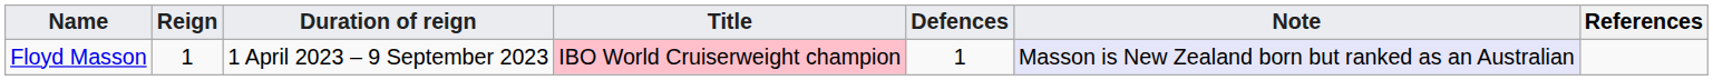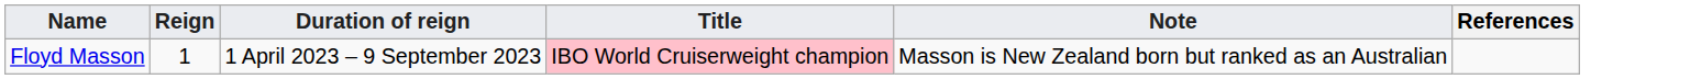- column: Defences | 1
Floyd Masson | Note: lavender background -> no background
